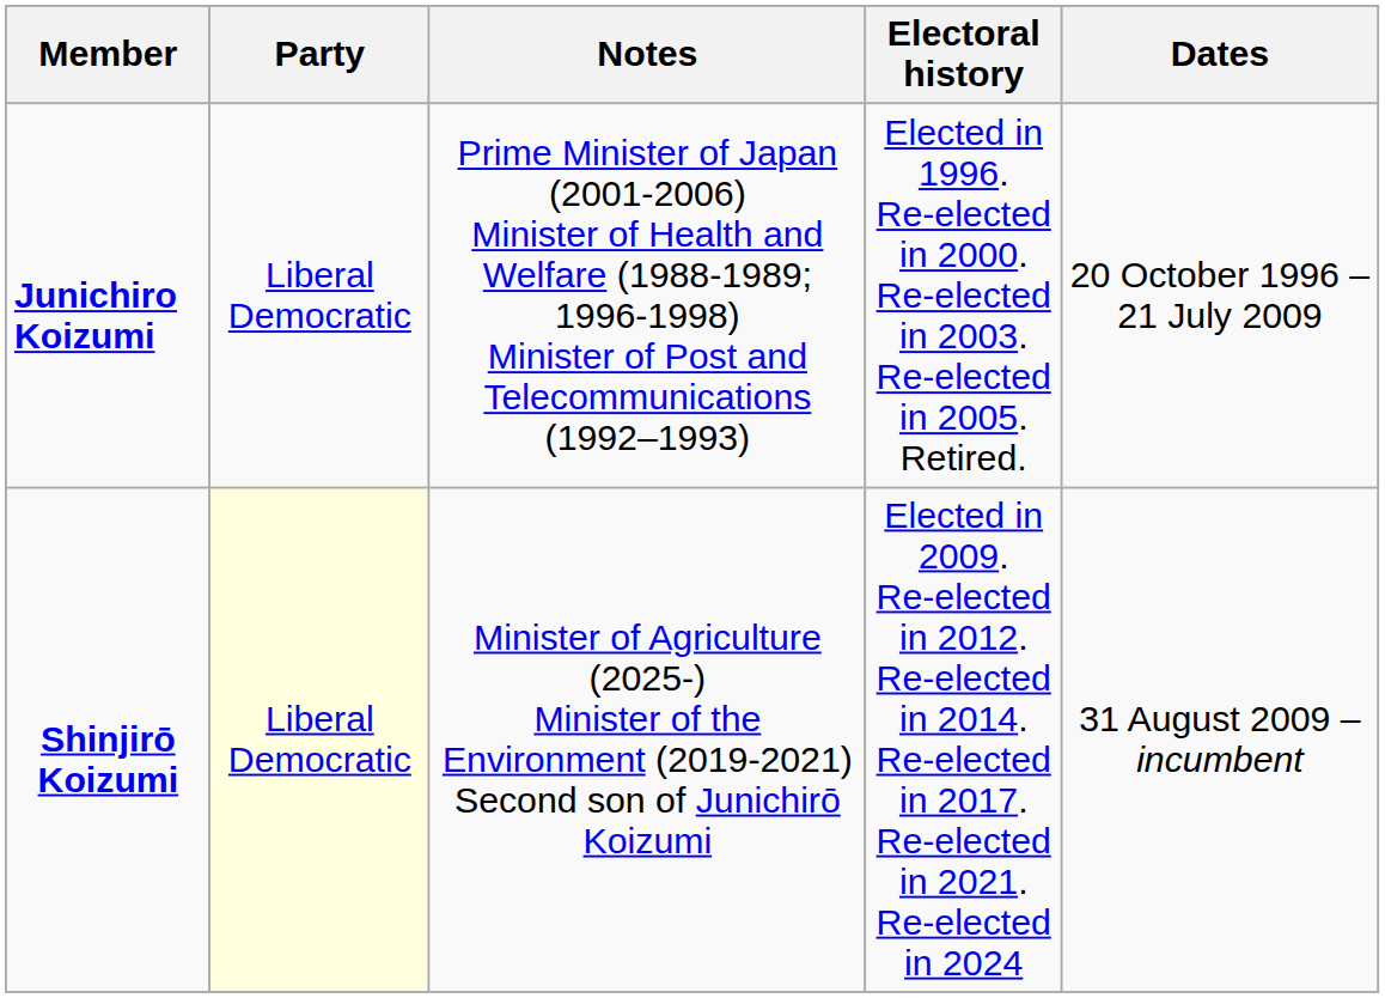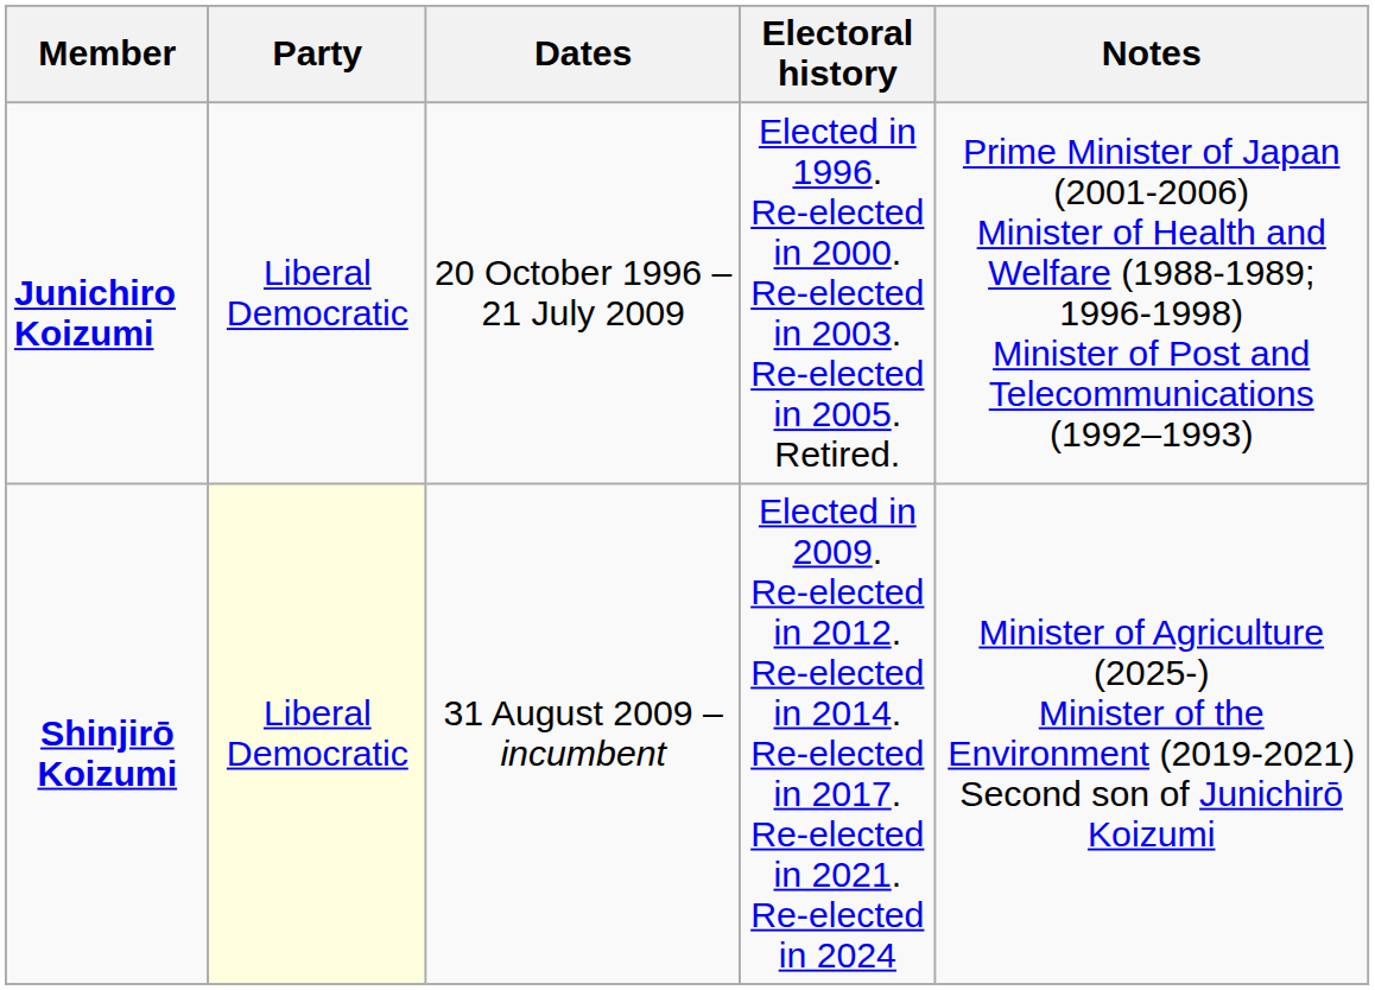columns swapped: Dates <-> Notes
